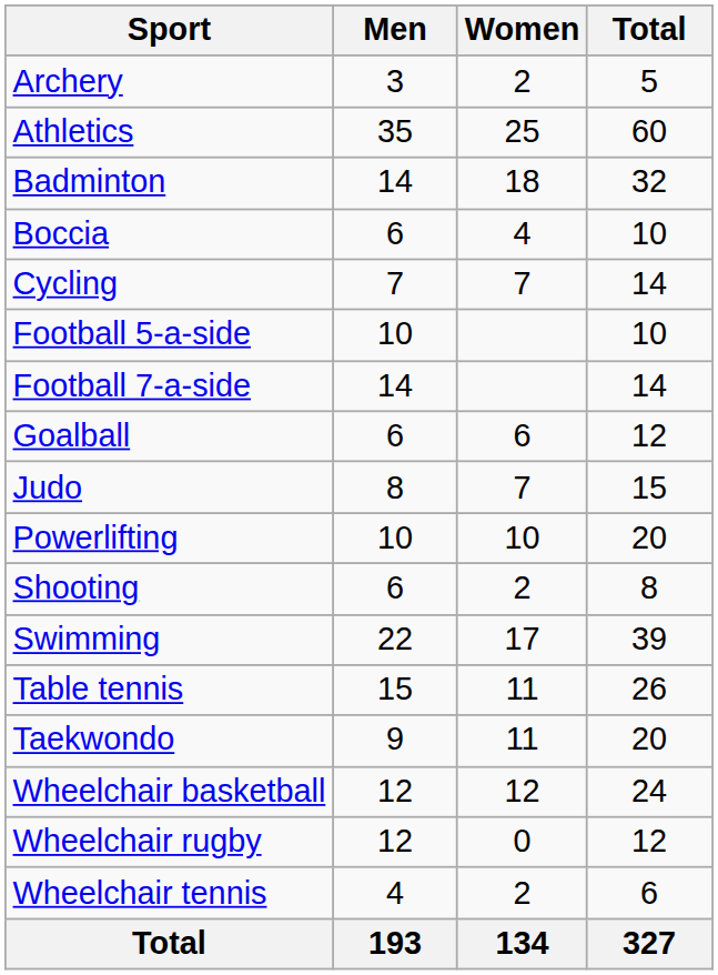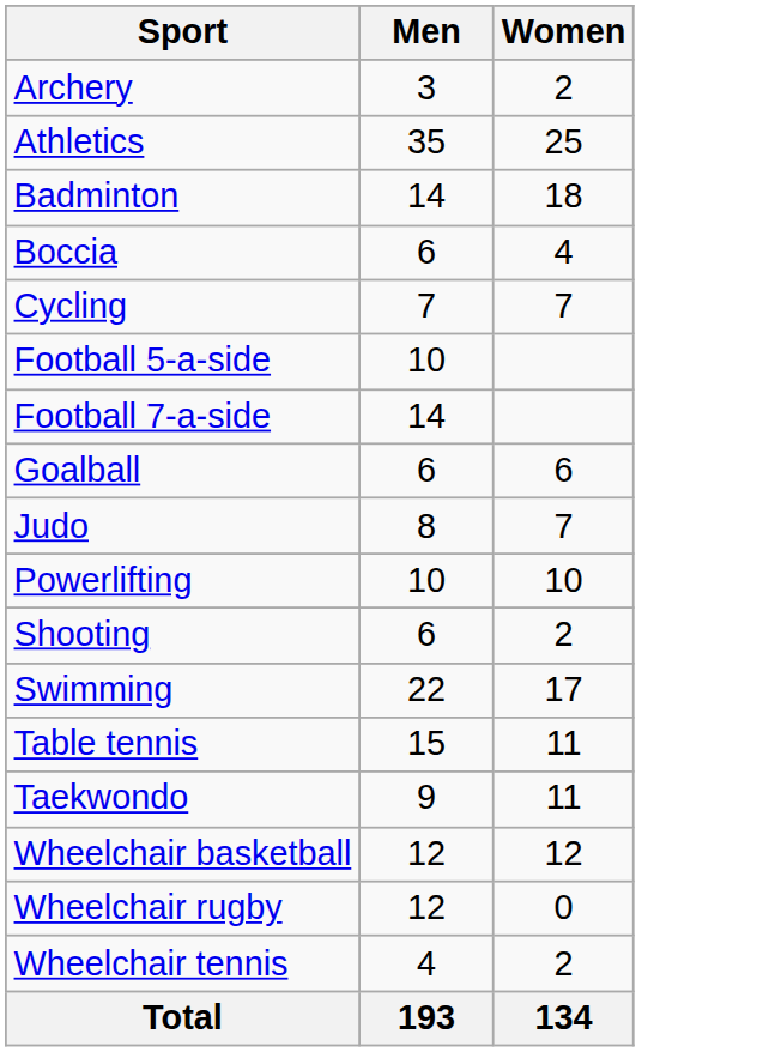- column: Total | 5 | 60 | 32 | 10 | 14 | 10 | 14 | 12 | 15 | 20 | 8 | 39 | 26 | 20 | 24 | 12 | 6 | 327
